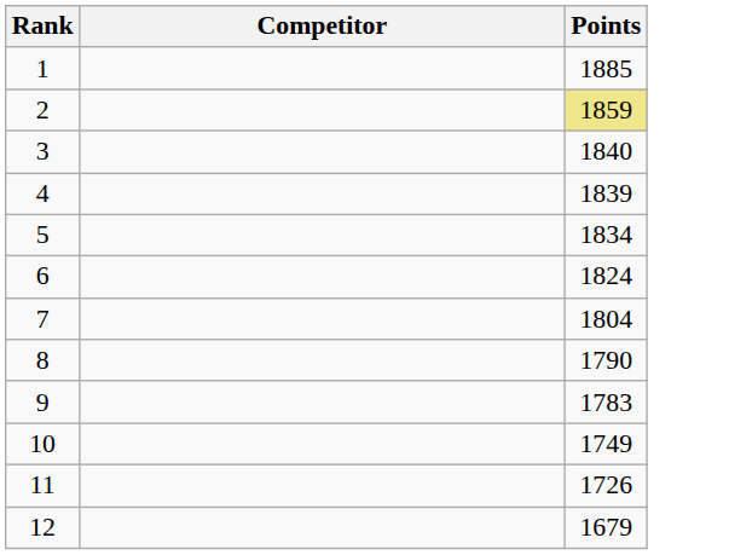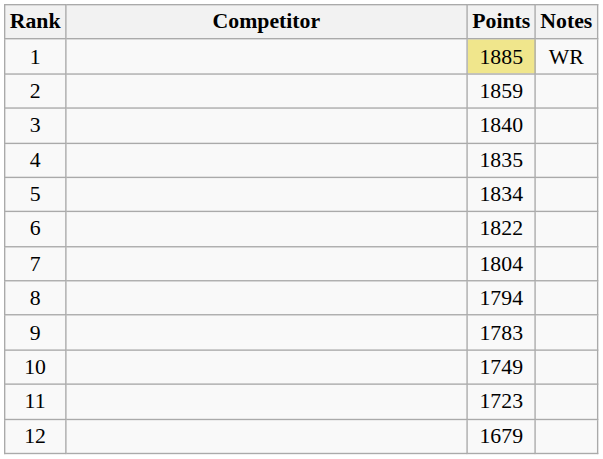+ column: Notes | WR
1 | Points: no background -> khaki background
2 | Points: khaki background -> no background
4 | Points: 1839 -> 1835
6 | Points: 1824 -> 1822
8 | Points: 1790 -> 1794
11 | Points: 1726 -> 1723
